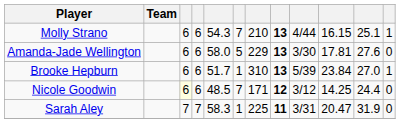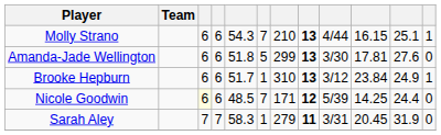Amanda-Jade Wellington | column 5: 58.0 -> 51.8
Amanda-Jade Wellington | column 7: 229 -> 299
Brooke Hepburn | column 9: 5/39 -> 3/12
Brooke Hepburn | column 11: 27.0 -> 24.9
Nicole Goodwin | column 9: 3/12 -> 5/39
Sarah Aley | column 7: 225 -> 279
Sarah Aley | column 10: 20.47 -> 20.45
